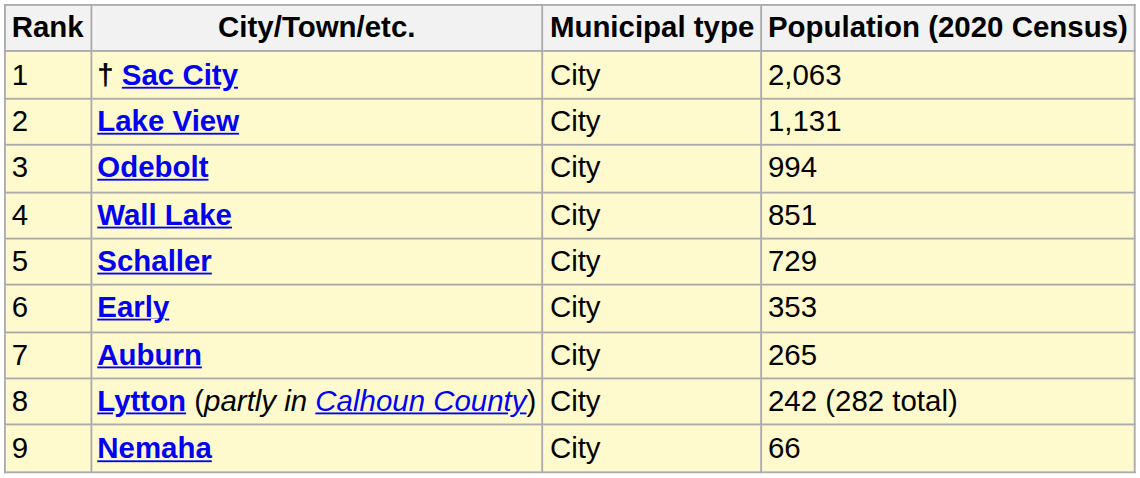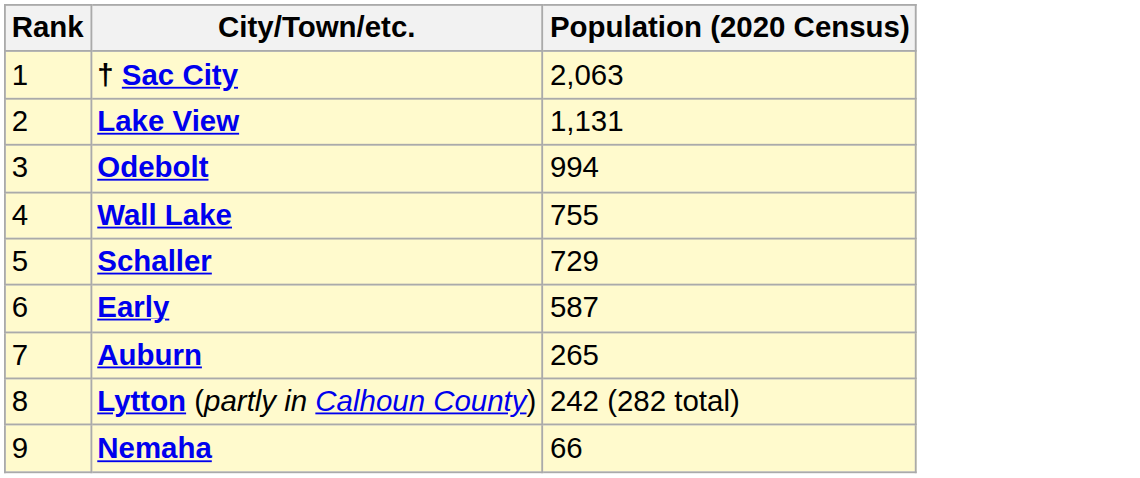- column: Municipal type | City | City | City | City | City | City | City | City | City
Wall Lake | Population (2020 Census): 851 -> 755
Early | Population (2020 Census): 353 -> 587
